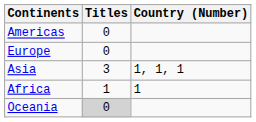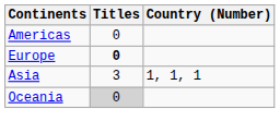Europe | Titles: normal -> bold
- row: Africa | 1 | 1
